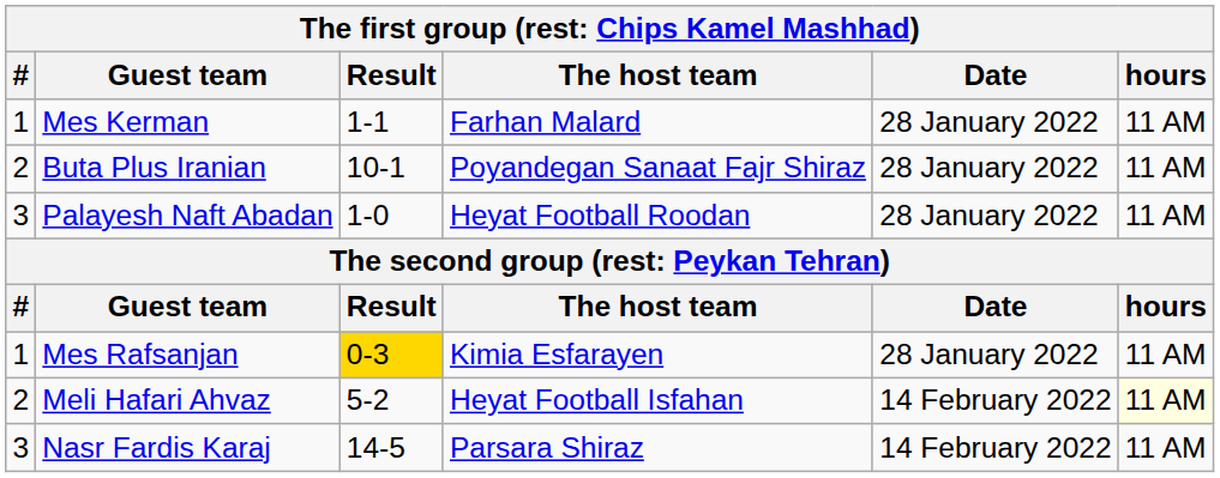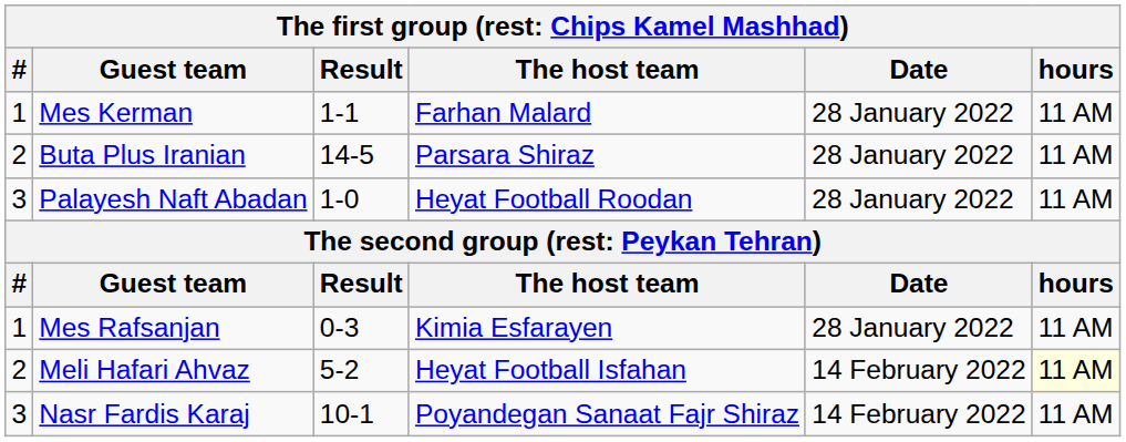Buta Plus Iranian | Result: 10-1 -> 14-5
Buta Plus Iranian | The host team: Poyandegan Sanaat Fajr Shiraz -> Parsara Shiraz
Mes Rafsanjan | Result: gold background -> no background
Nasr Fardis Karaj | Result: 14-5 -> 10-1
Nasr Fardis Karaj | The host team: Parsara Shiraz -> Poyandegan Sanaat Fajr Shiraz
